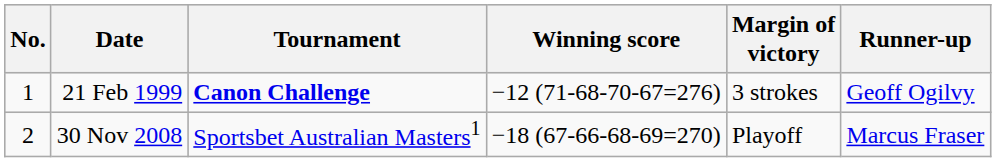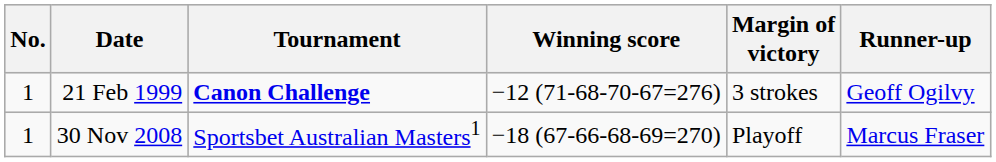30 Nov 2008 | No.: 2 -> 1
